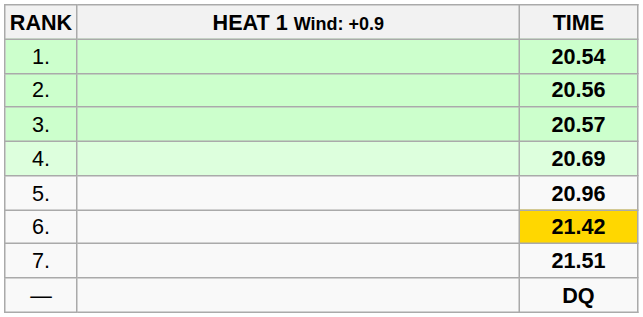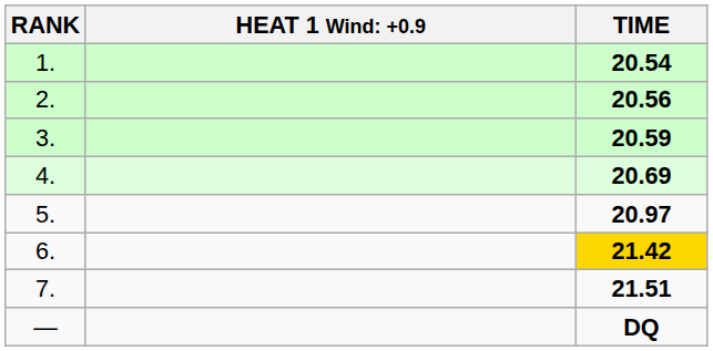3. | TIME: 20.57 -> 20.59
5. | TIME: 20.96 -> 20.97
